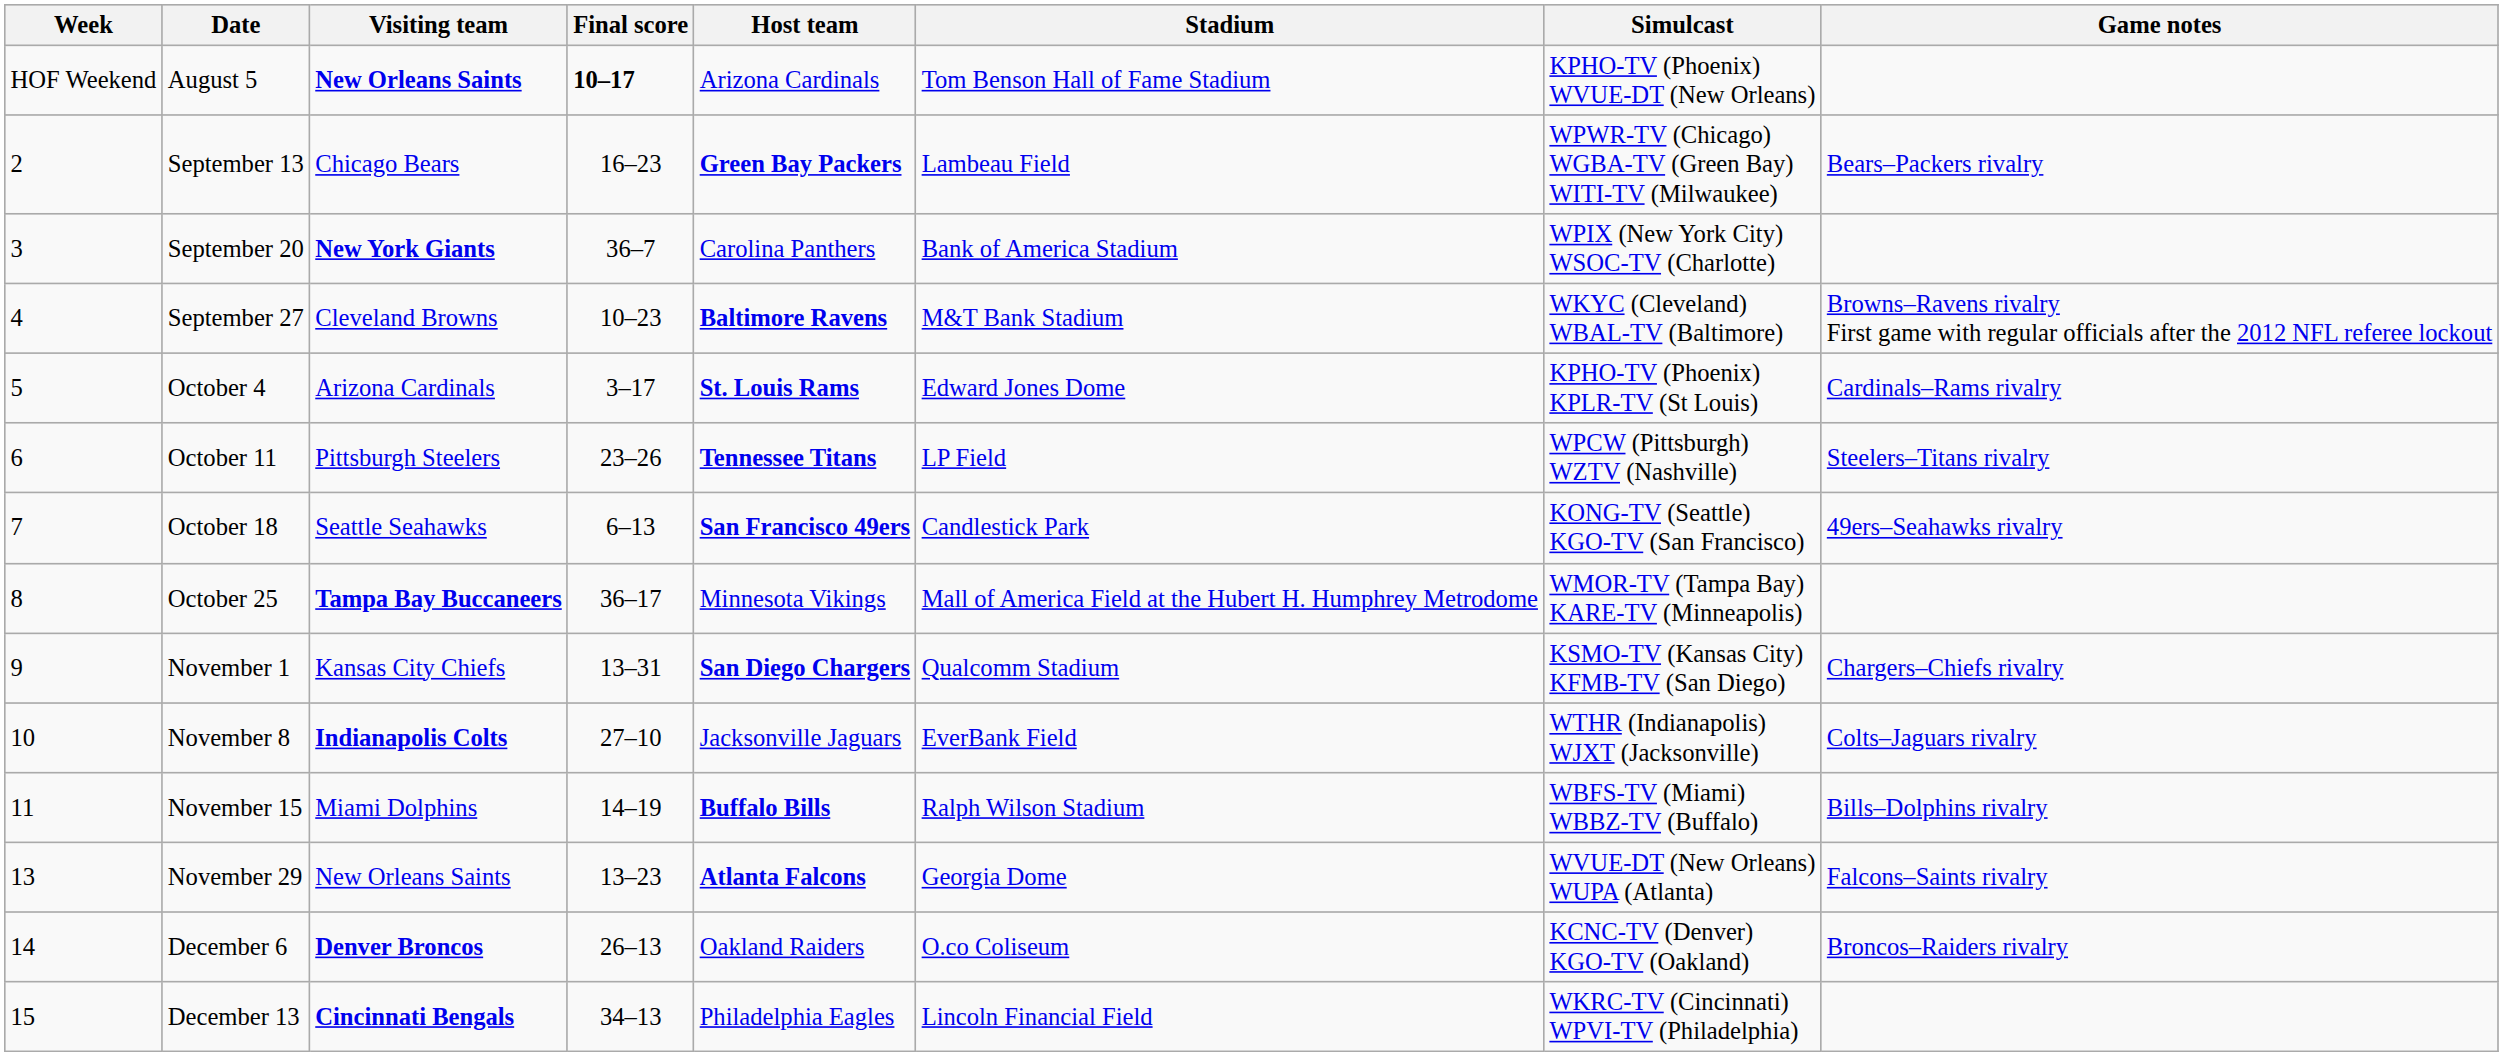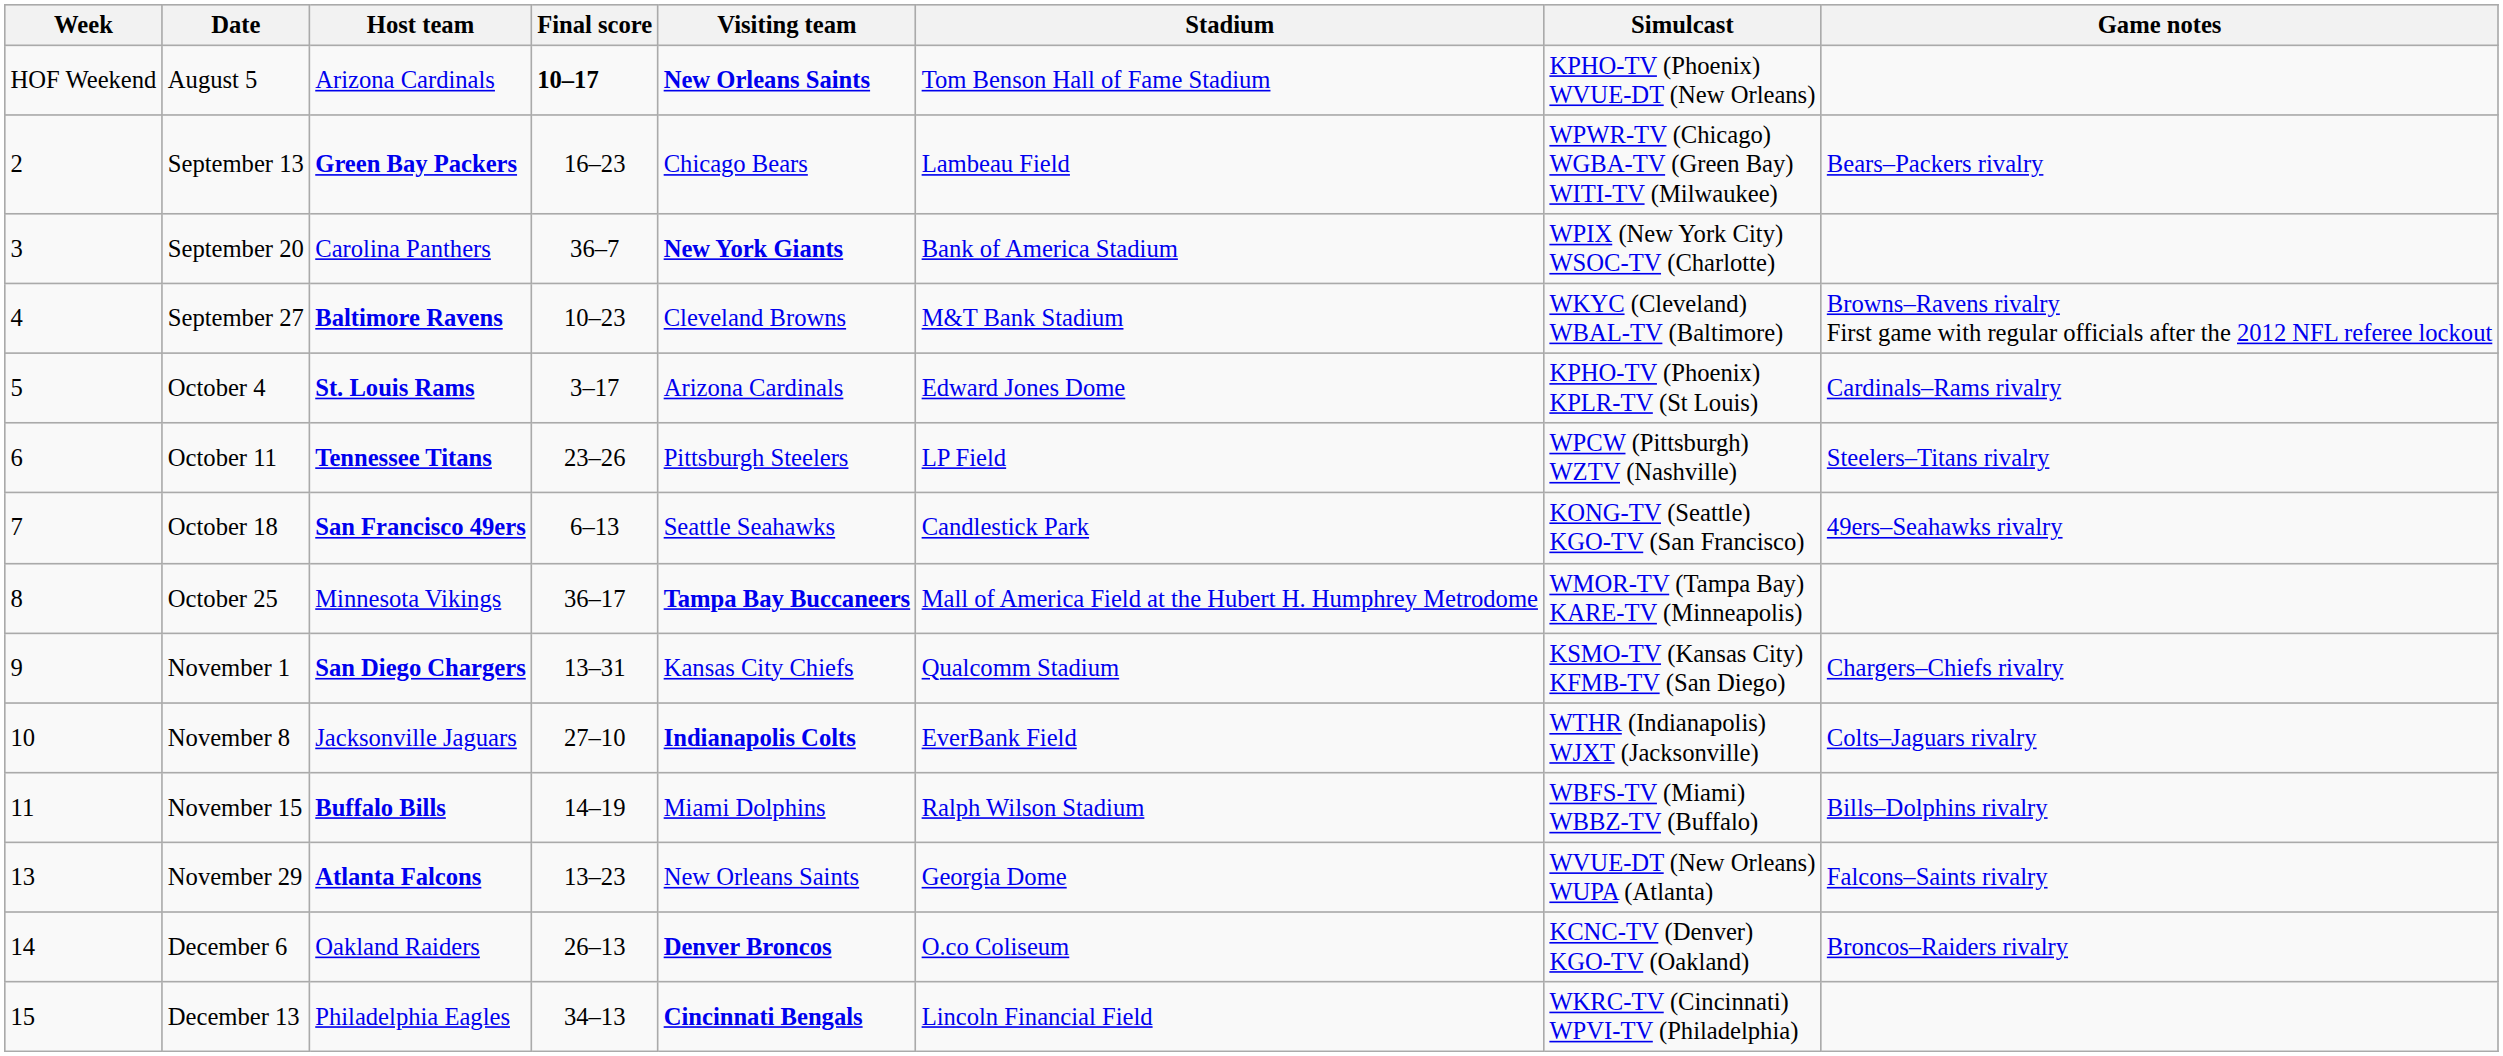columns swapped: Visiting team <-> Host team
